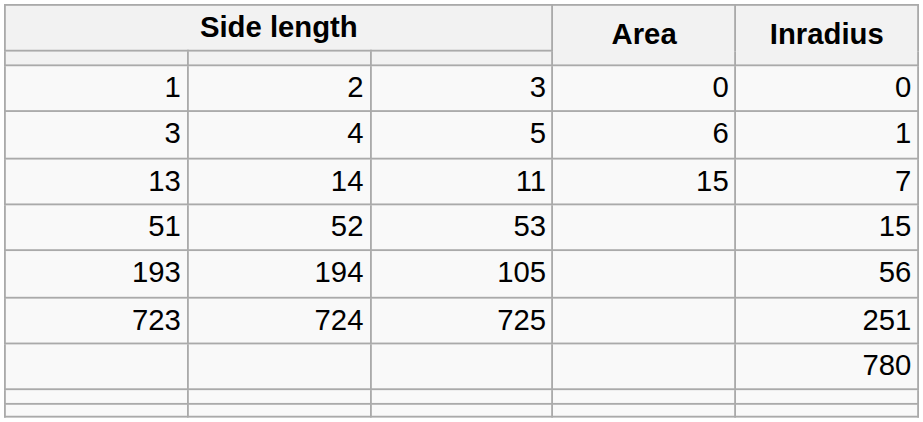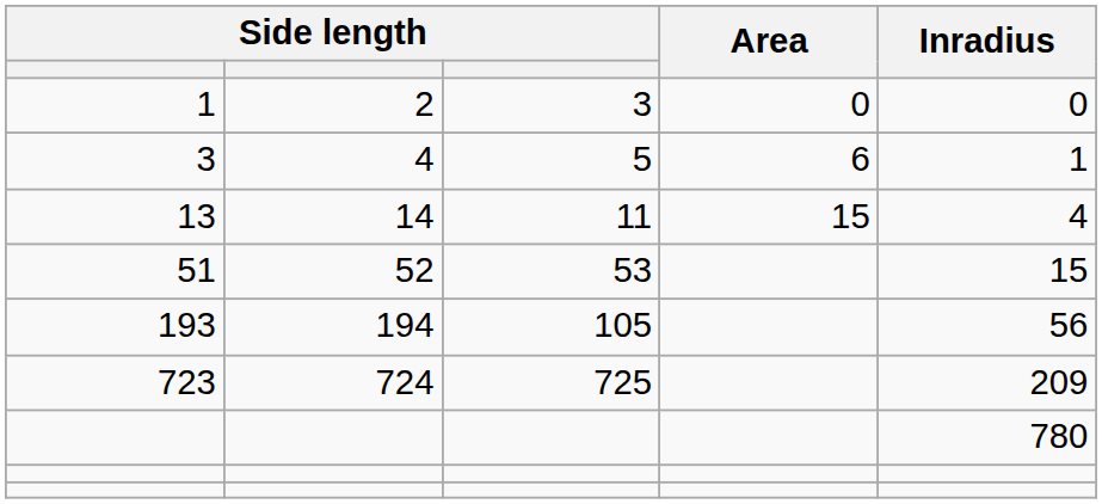13 | Inradius: 7 -> 4
723 | Inradius: 251 -> 209
